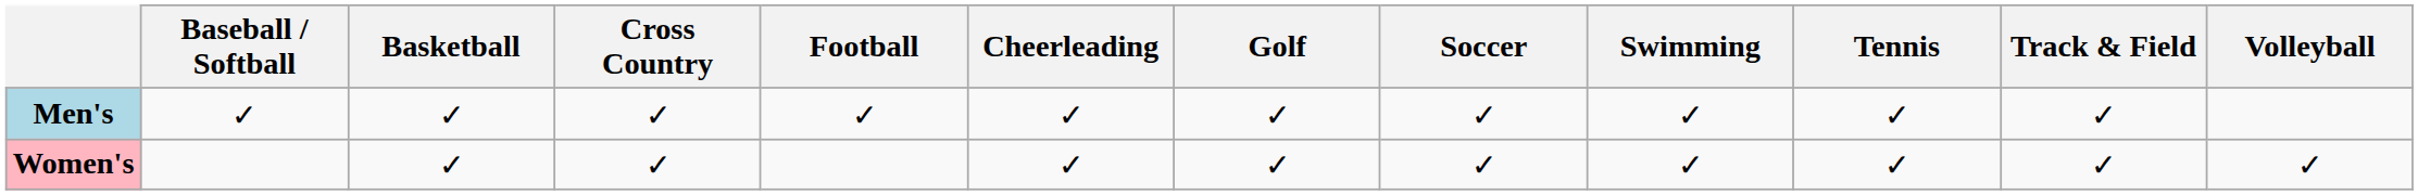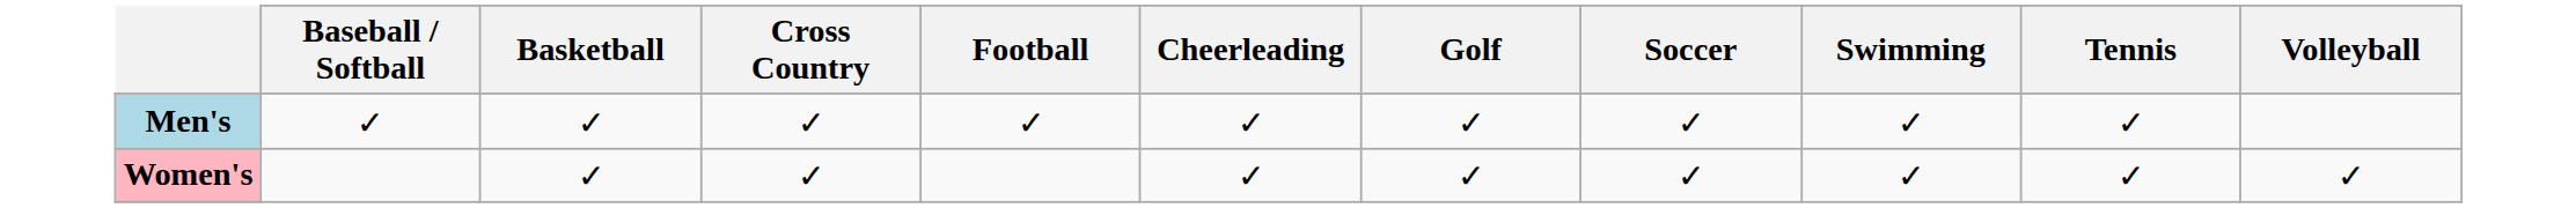- column: Track & Field | ✓ | ✓
